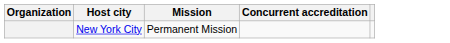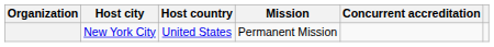+ column: Host country | United States
